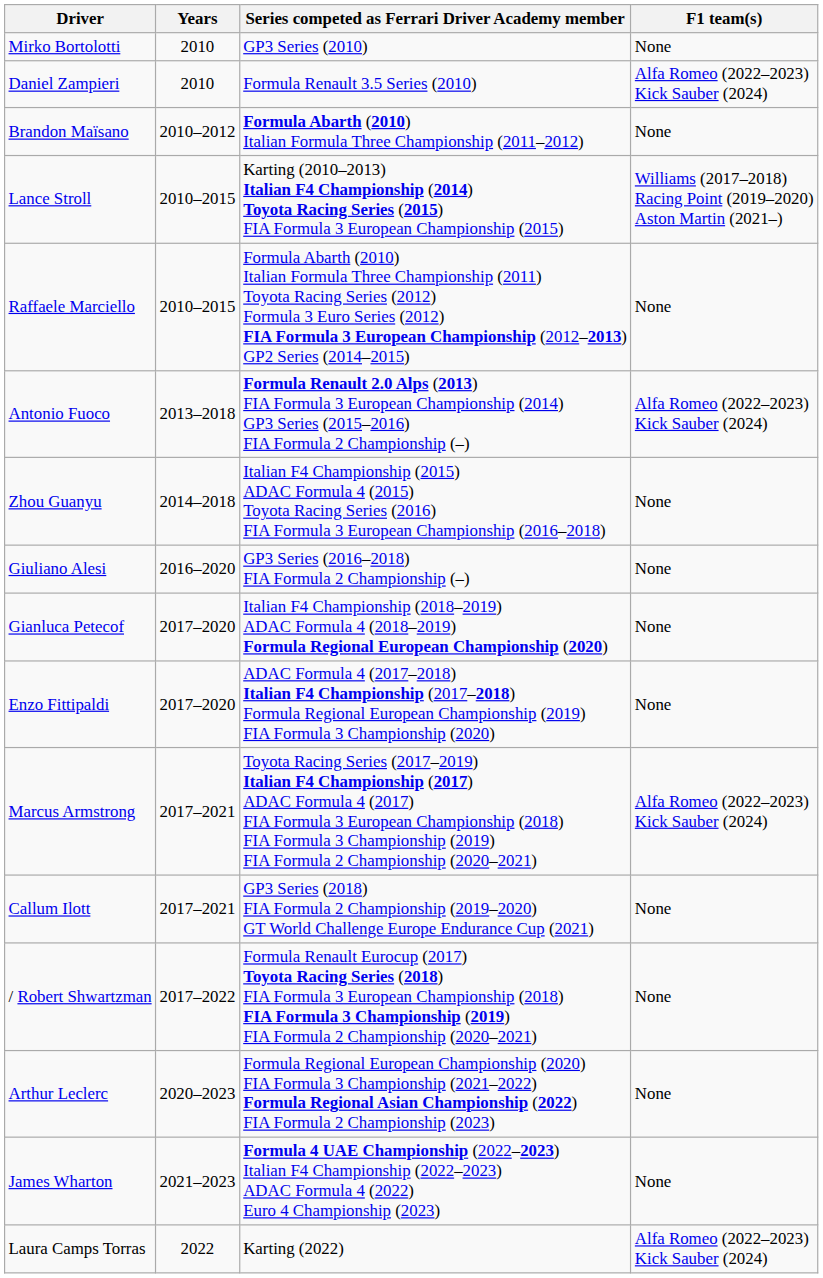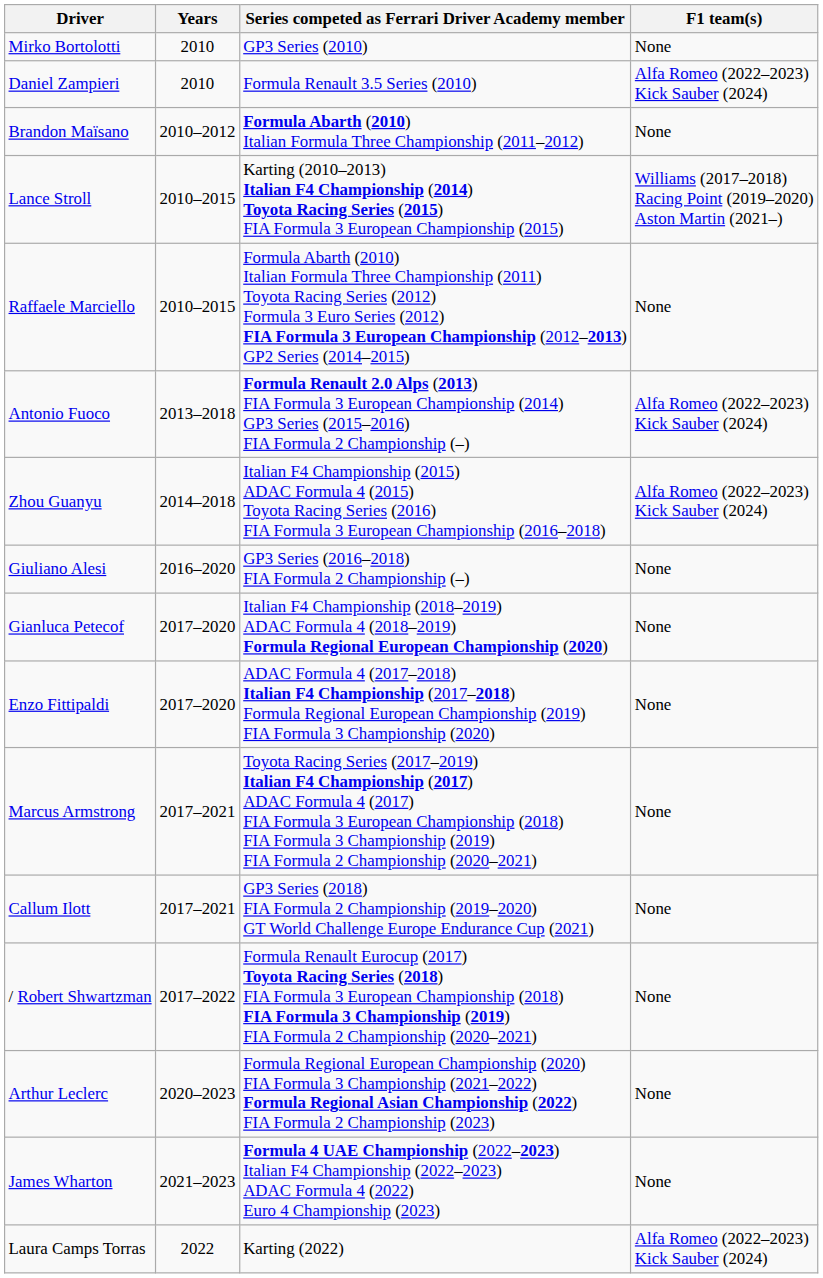Zhou Guanyu | F1 team(s): None -> Alfa Romeo (2022–2023) Kick Sauber (2024)
Marcus Armstrong | F1 team(s): Alfa Romeo (2022–2023) Kick Sauber (2024) -> None
